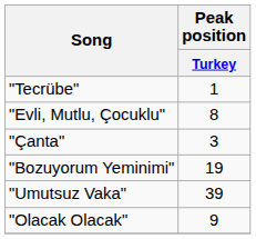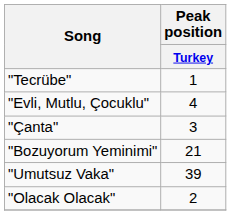"Evli, Mutlu, Çocuklu" | Peak position / Turkey: 8 -> 4
"Bozuyorum Yeminimi" | Peak position / Turkey: 19 -> 21
"Olacak Olacak" | Peak position / Turkey: 9 -> 2
